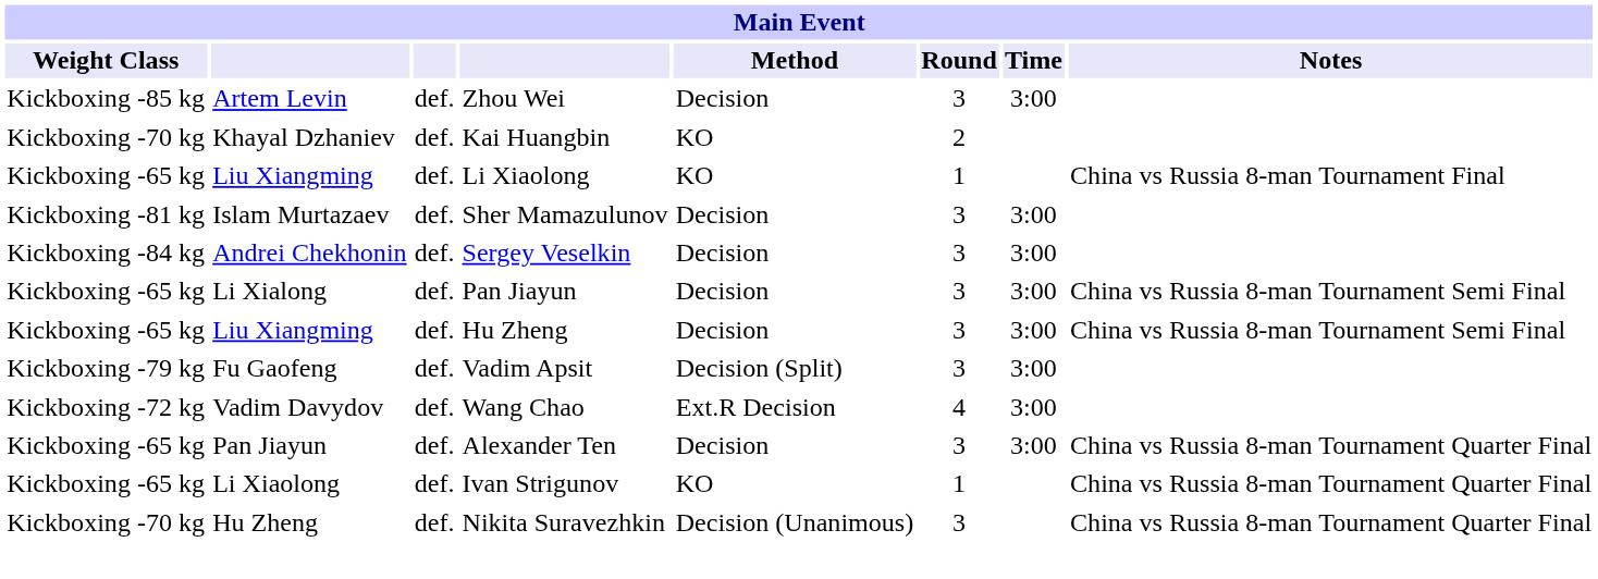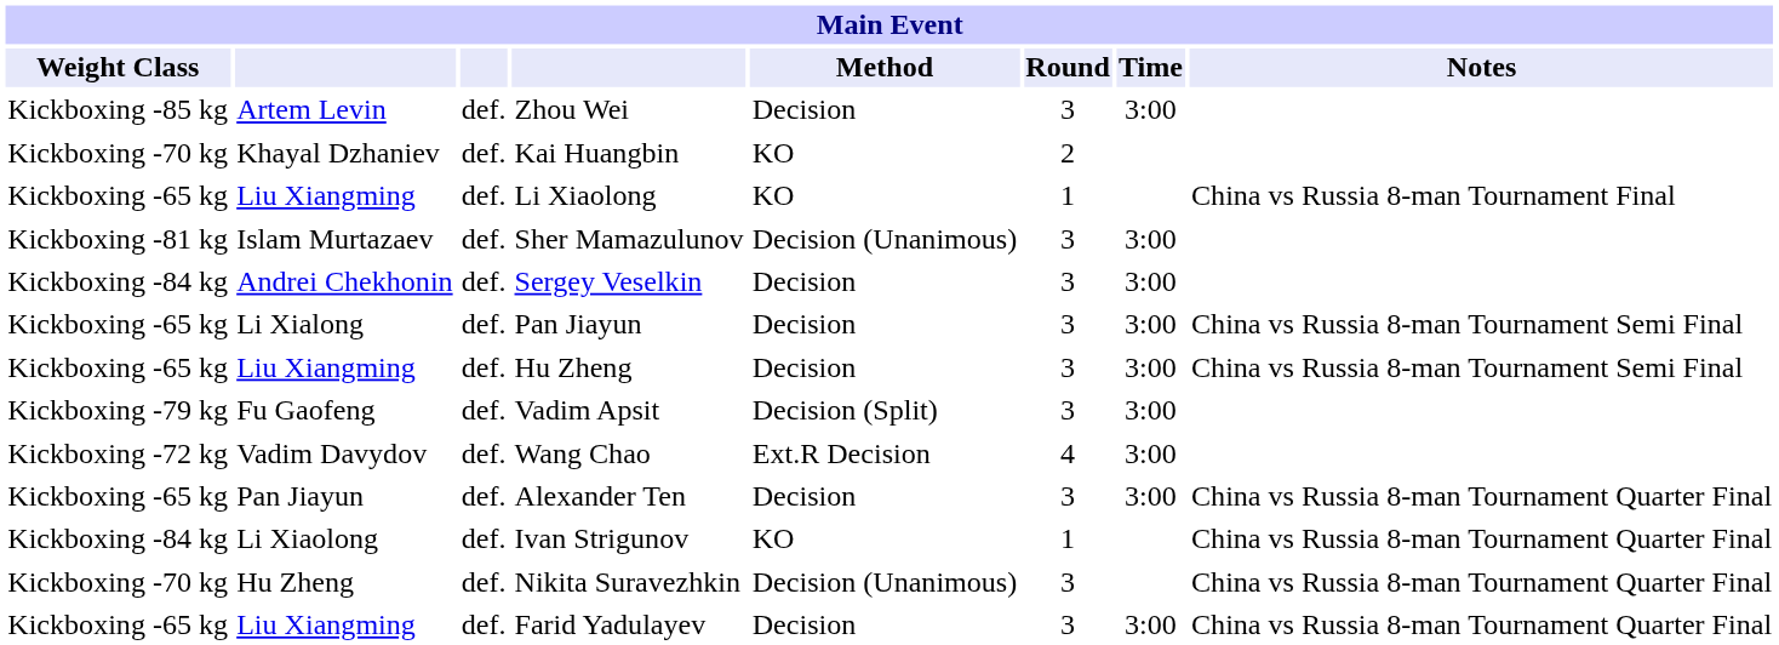Sher Mamazulunov | Method: Decision -> Decision (Unanimous)
Ivan Strigunov | Weight Class: Kickboxing -65 kg -> Kickboxing -84 kg
+ row: Kickboxing -65 kg | Liu Xiangming | def. | Farid Yadulayev | Decision | 3 | 3:00 | China vs Russia 8-man Tournament Quarter Final
